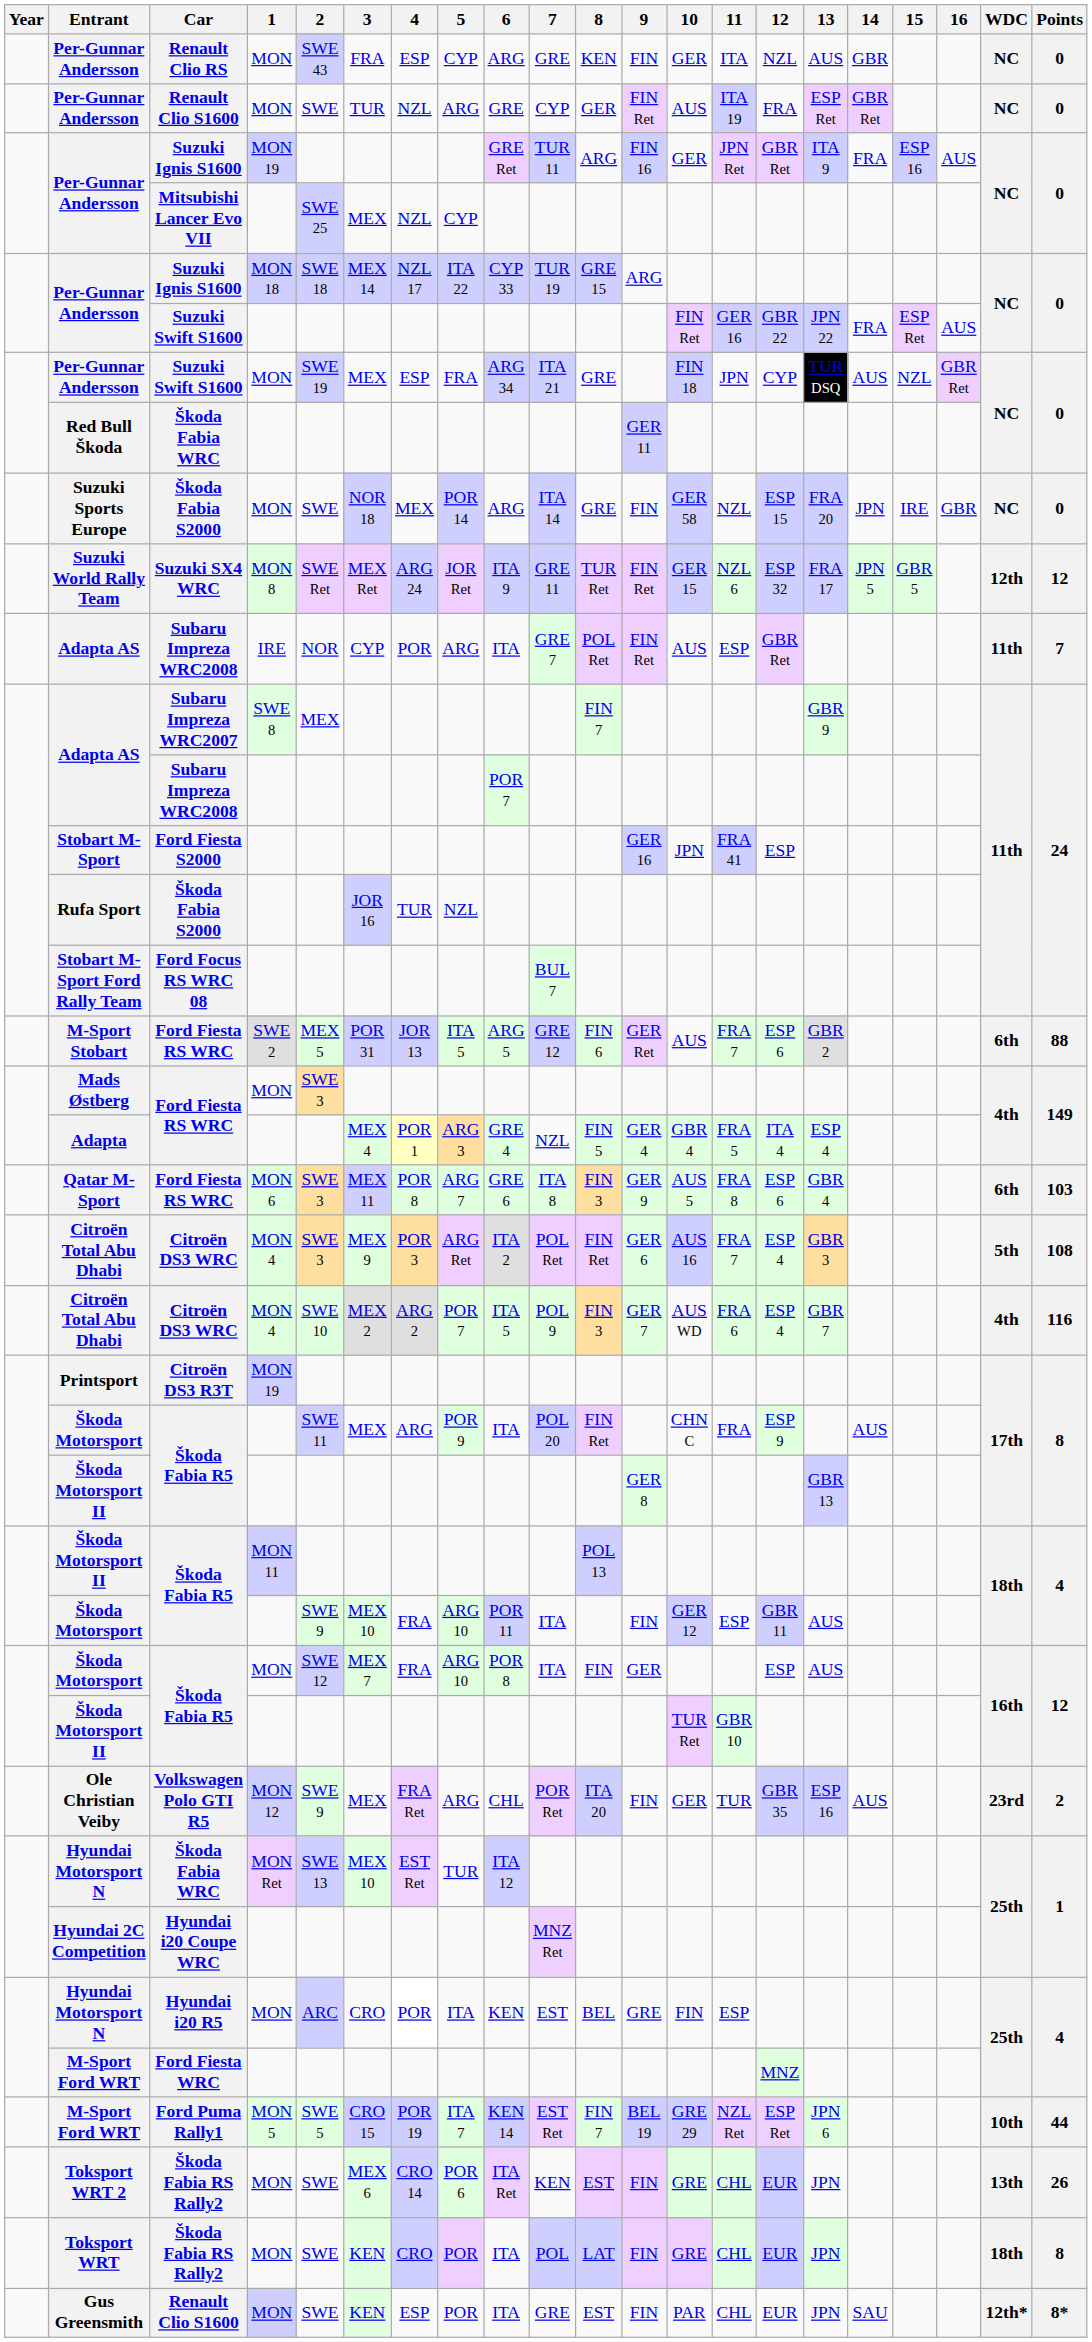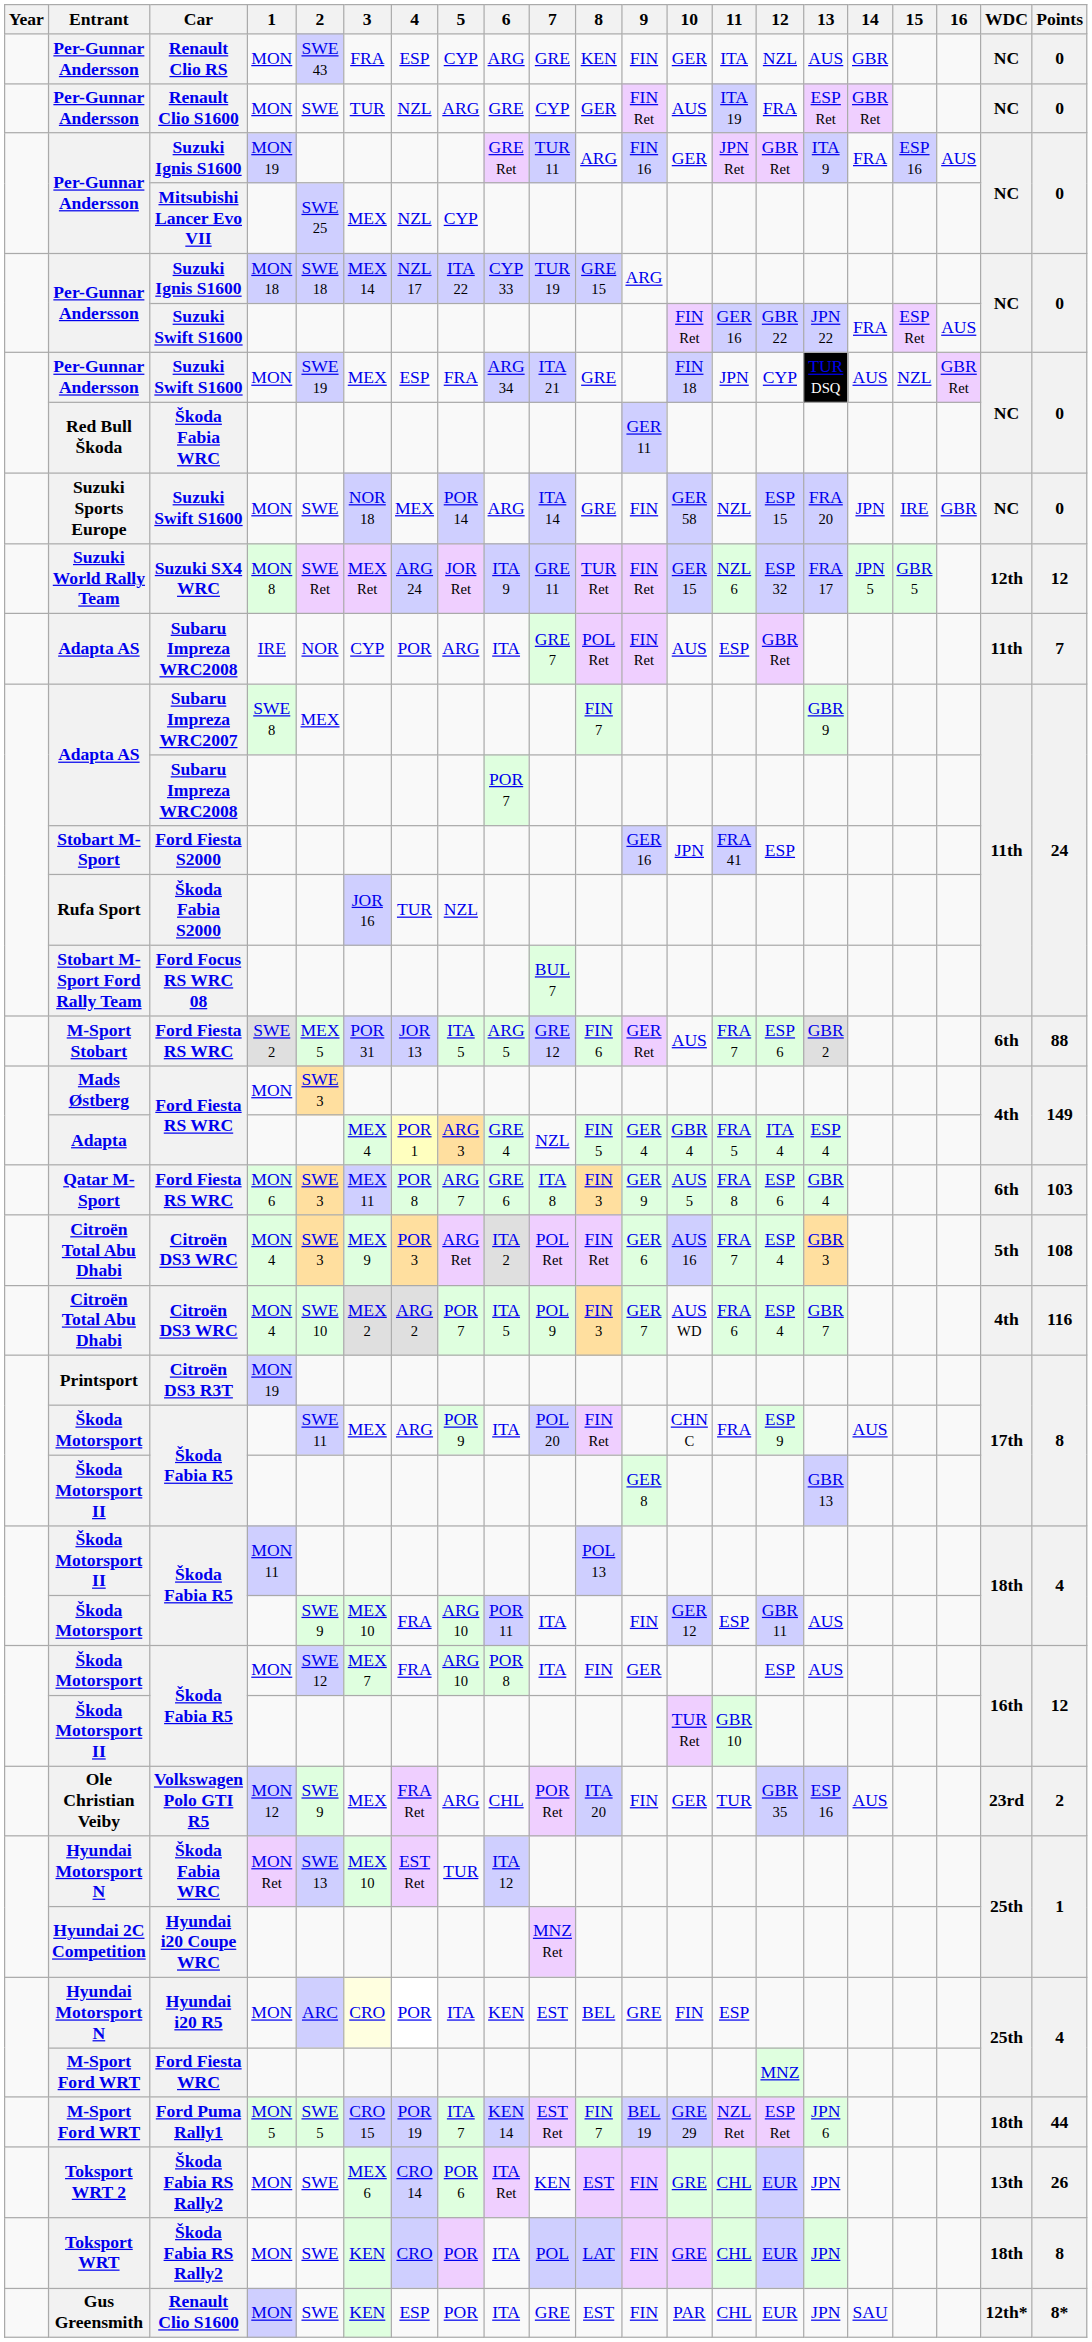Suzuki Sports Europe | Car: Škoda Fabia S2000 -> Suzuki Swift S1600
Hyundai Motorsport N / MON | 3: no background -> lightyellow background
M-Sport Ford WRT / MON 5 | WDC: 10th -> 18th
